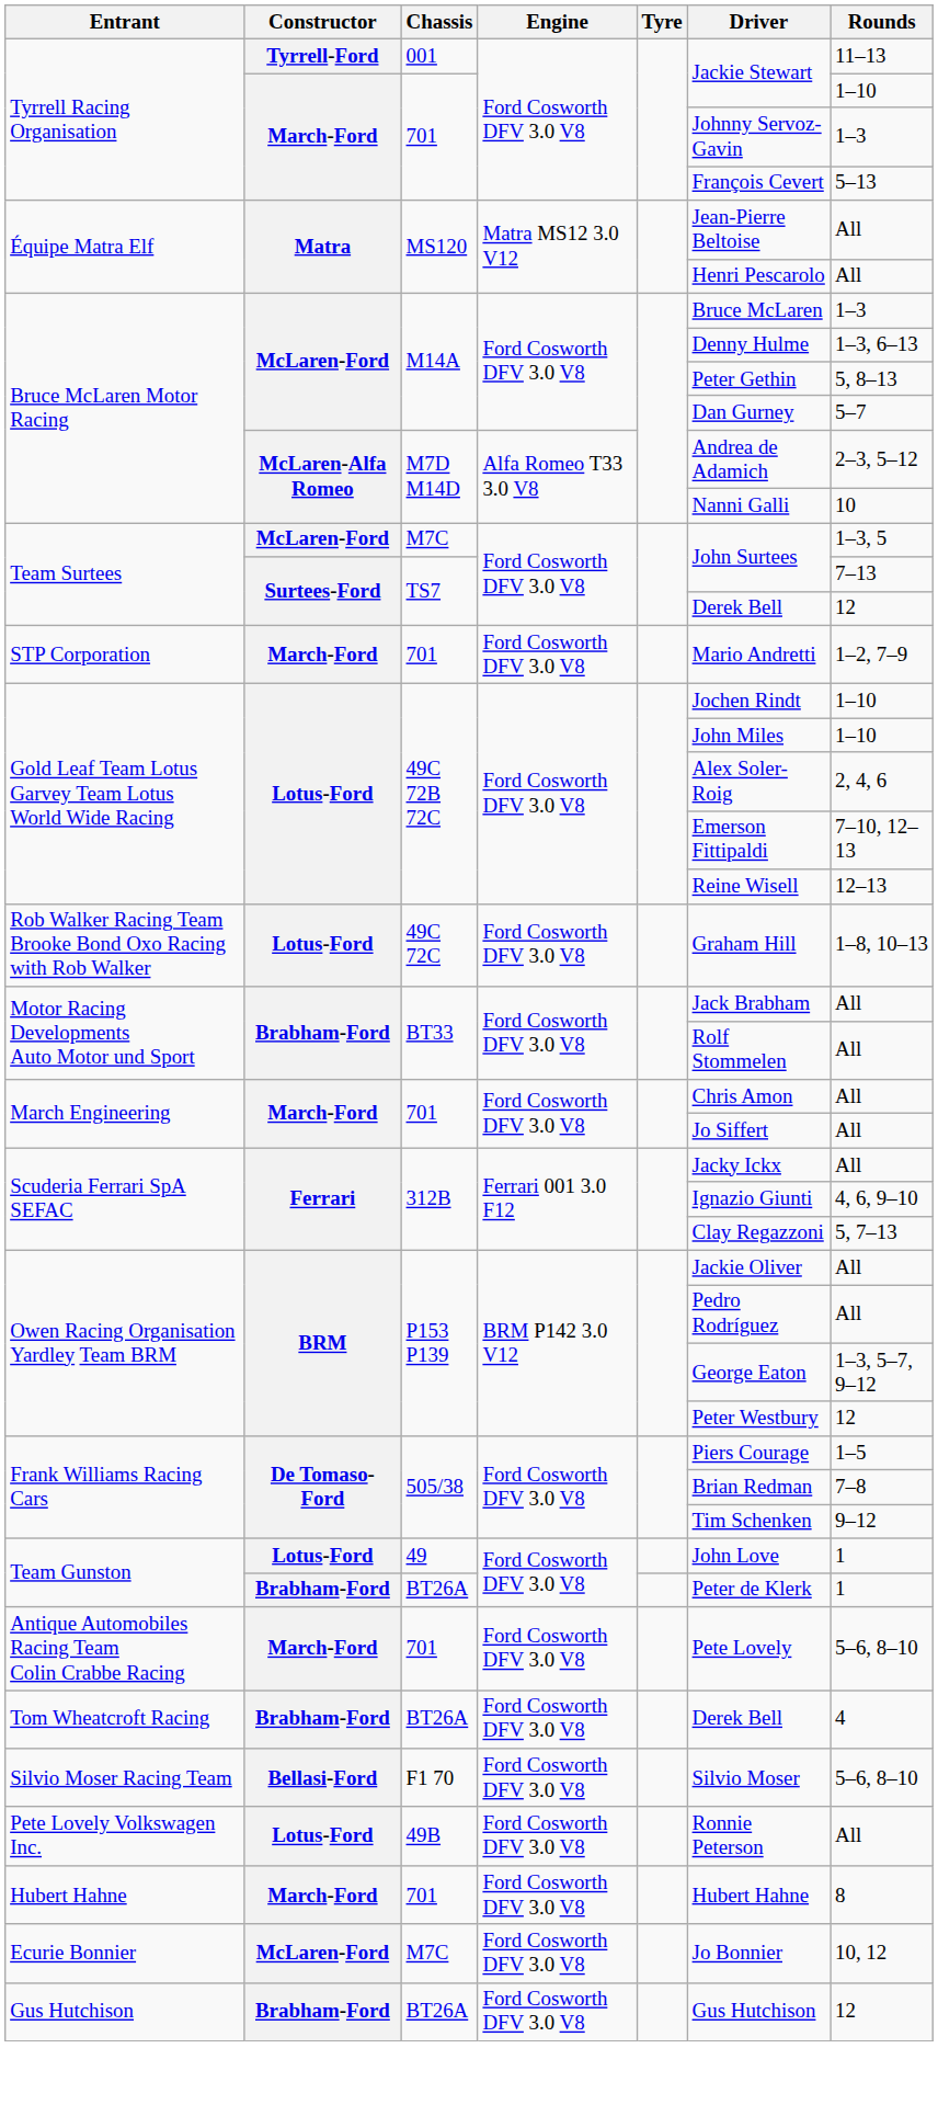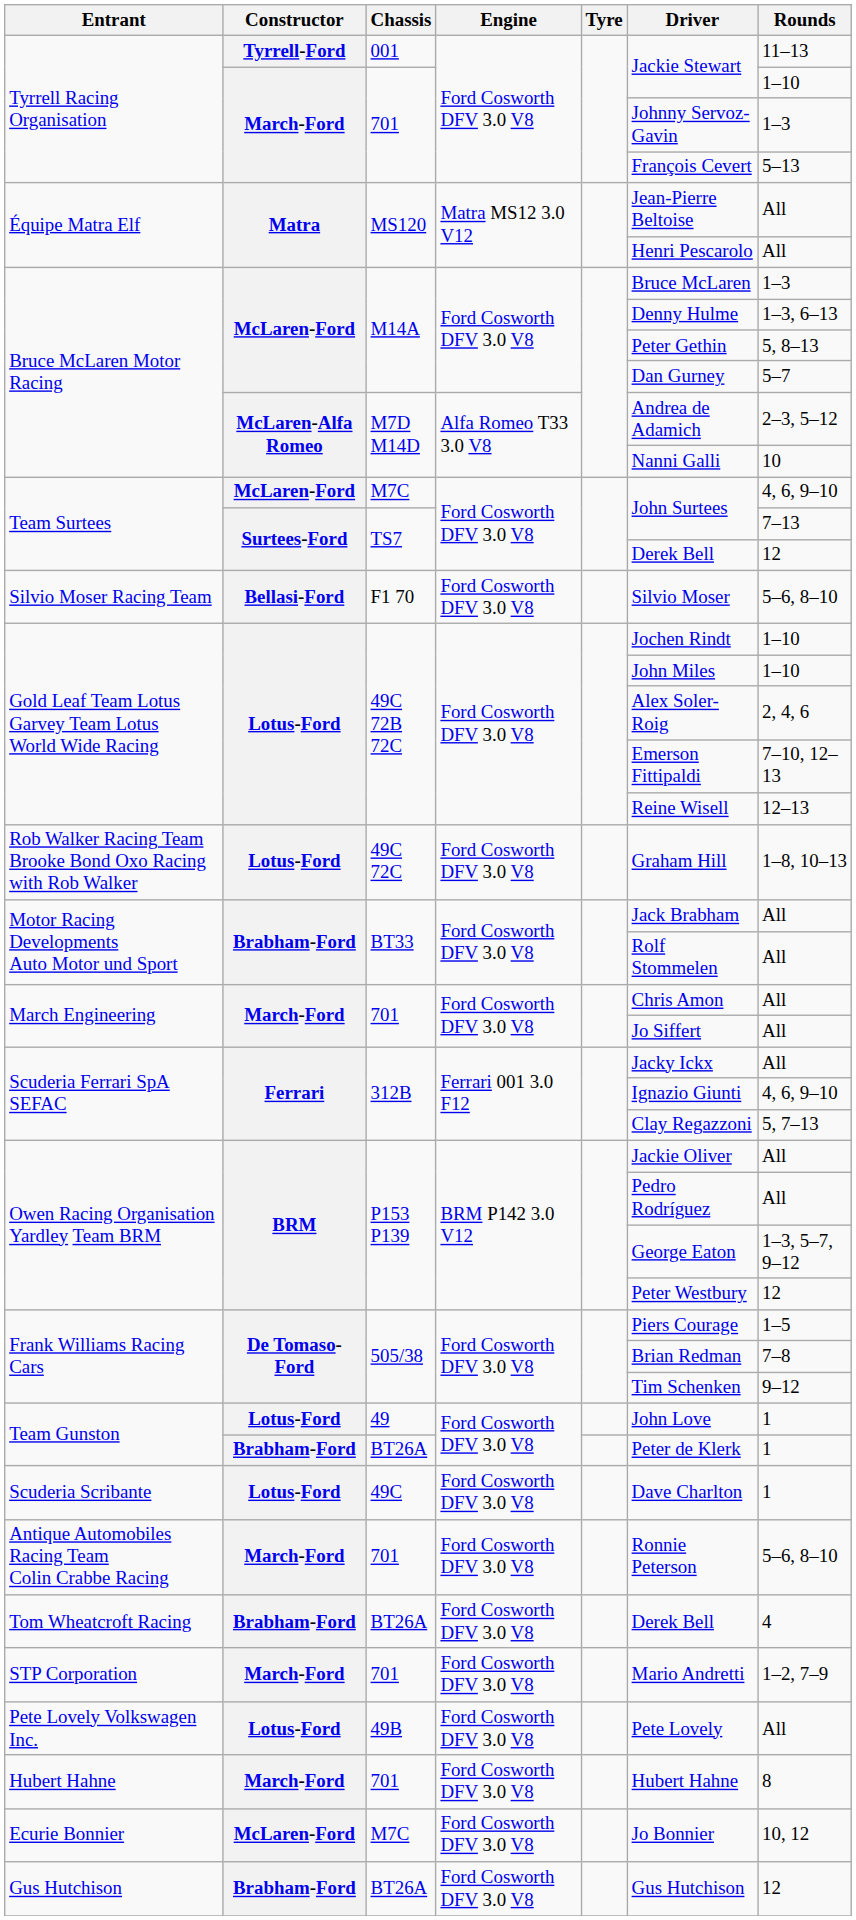Team Surtees / M7C | Rounds: 1–3, 5 -> 4, 6, 9–10
rows swapped: STP Corporation <-> Silvio Moser Racing Team
+ row: Scuderia Scribante | Lotus-Ford | 49C | Ford Cosworth DFV 3.0 V8 | Dave Charlton | 1
Antique Automobiles Racing Team Colin Crabbe Racing | Driver: Pete Lovely -> Ronnie Peterson
Pete Lovely Volkswagen Inc. | Driver: Ronnie Peterson -> Pete Lovely
